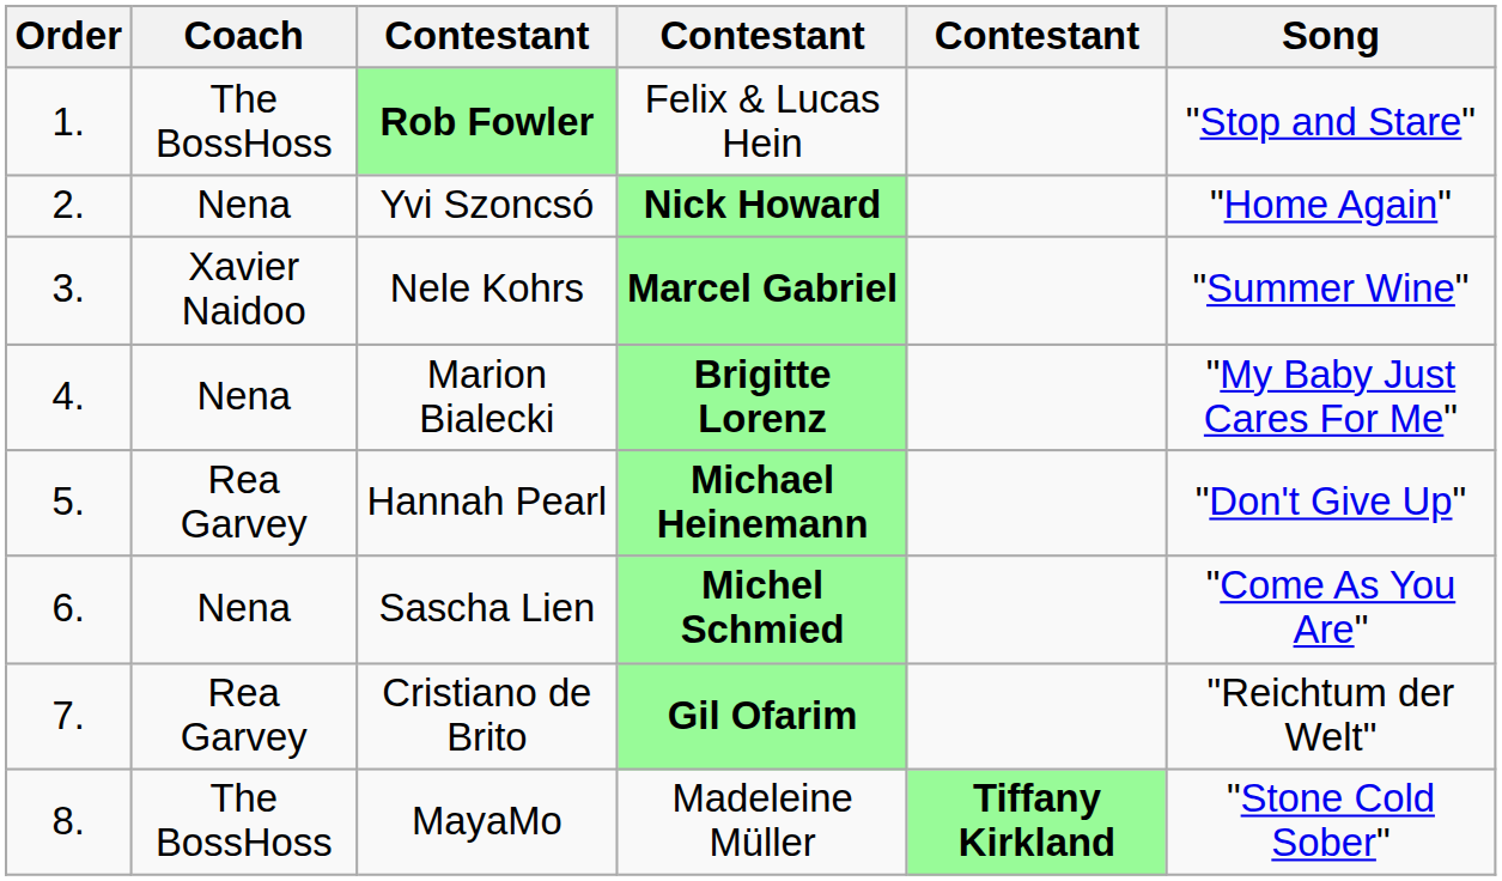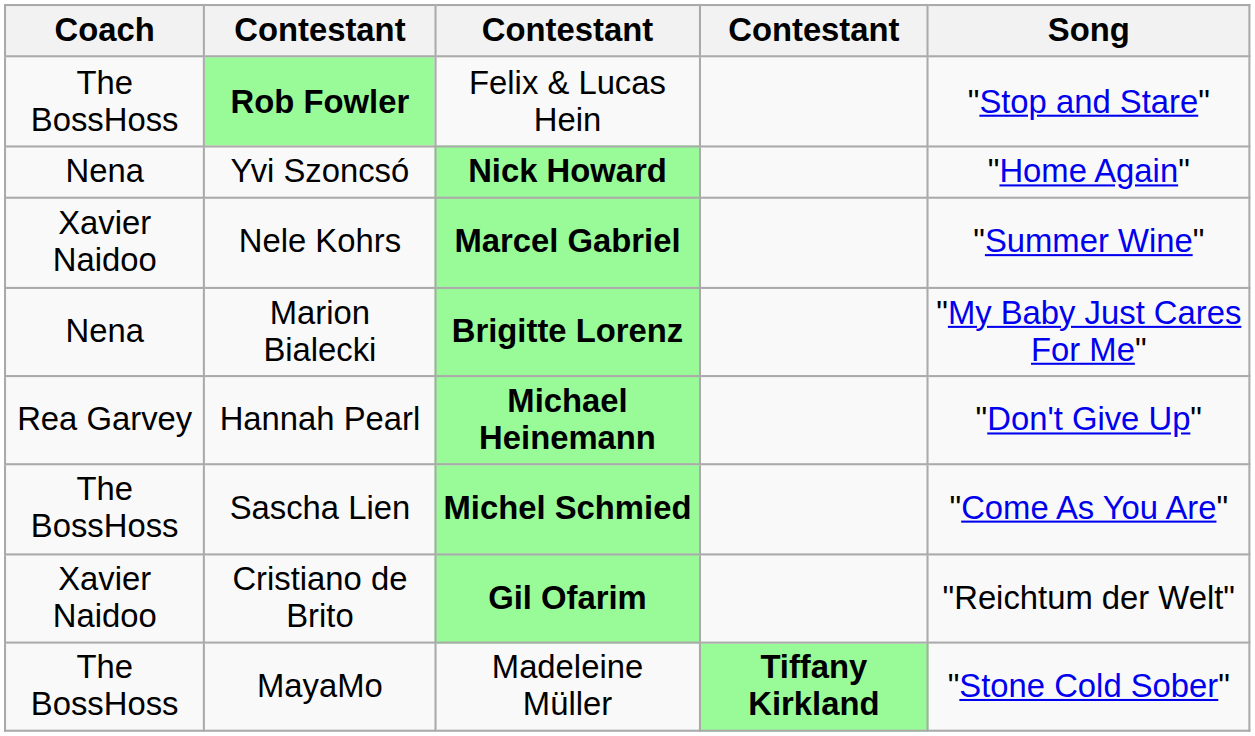- column: Order | 1. | 2. | 3. | 4. | 5. | 6. | 7. | 8.
Sascha Lien | Coach: Nena -> The BossHoss
Cristiano de Brito | Coach: Rea Garvey -> Xavier Naidoo
